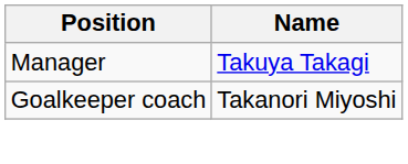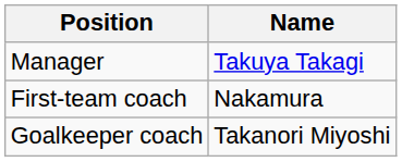+ row: First-team coach | Nakamura
